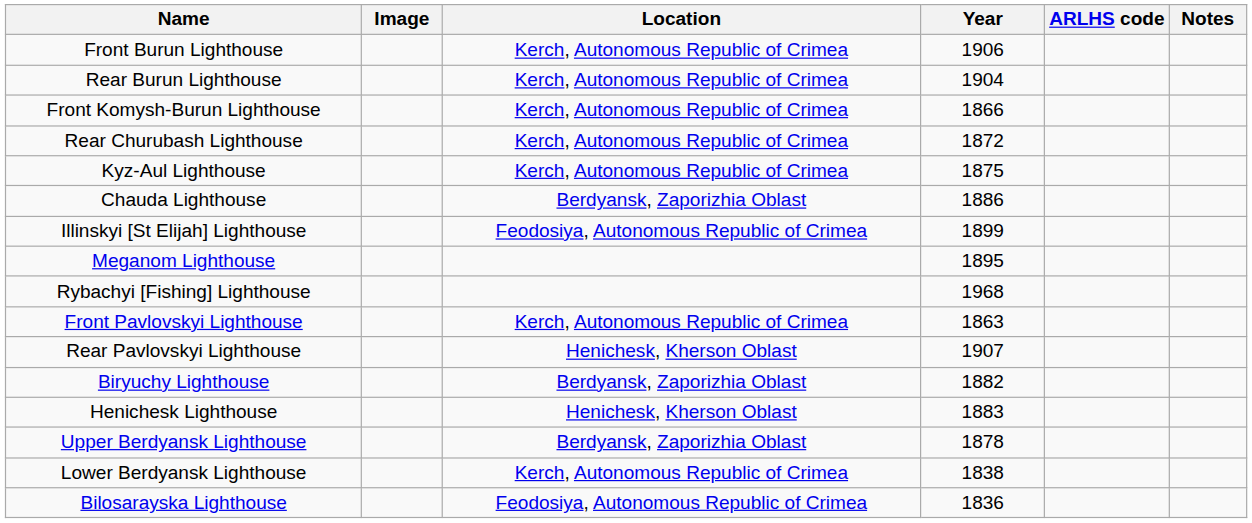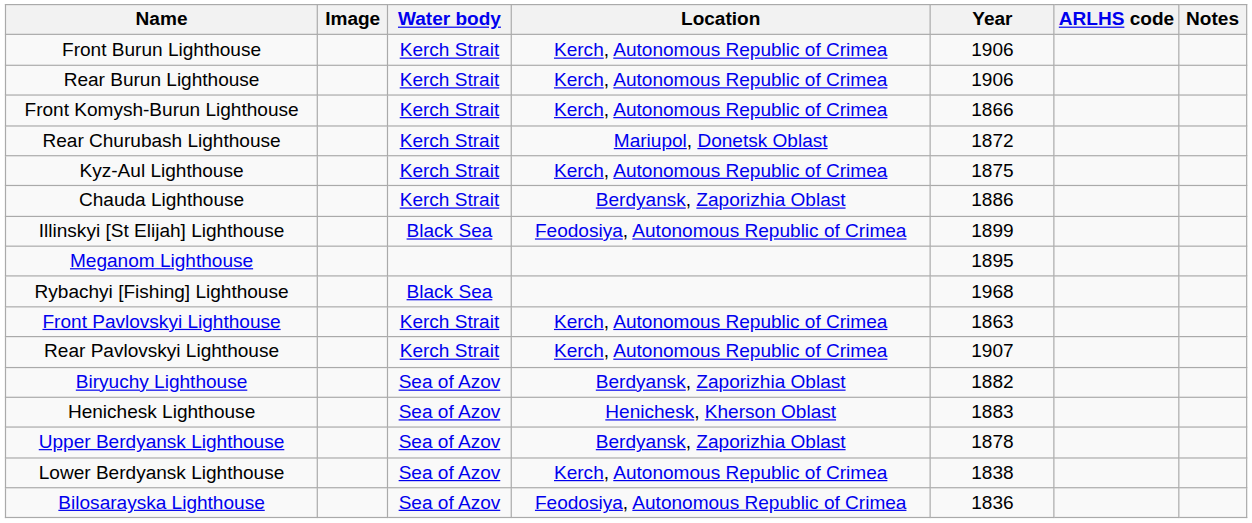+ column: Water body | Kerch Strait | Kerch Strait | Kerch Strait | Kerch Strait | Kerch Strait | Kerch Strait | Black Sea | Black Sea | Kerch Strait | Kerch Strait | Sea of Azov | Sea of Azov | Sea of Azov | Sea of Azov | Sea of Azov
Rear Burun Lighthouse | Year: 1904 -> 1906
Rear Churubash Lighthouse | Location: Kerch, Autonomous Republic of Crimea -> Mariupol, Donetsk Oblast
Rear Pavlovskyi Lighthouse | Location: Henichesk, Kherson Oblast -> Kerch, Autonomous Republic of Crimea
